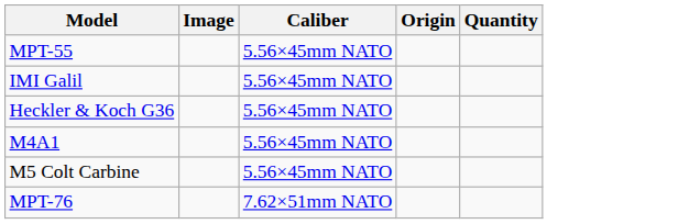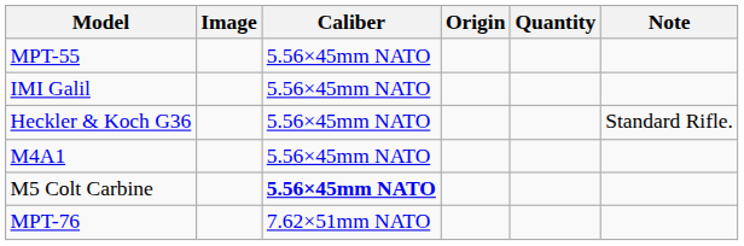+ column: Note | Standard Rifle.
M5 Colt Carbine | Caliber: normal -> bold
